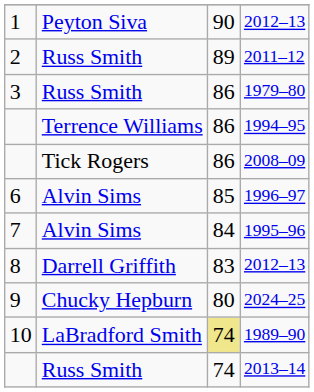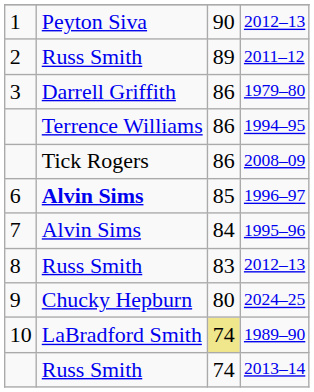1979–80 | column 2: Russ Smith -> Darrell Griffith
1996–97 | column 2: normal -> bold
8 / 2012–13 | column 2: Darrell Griffith -> Russ Smith
